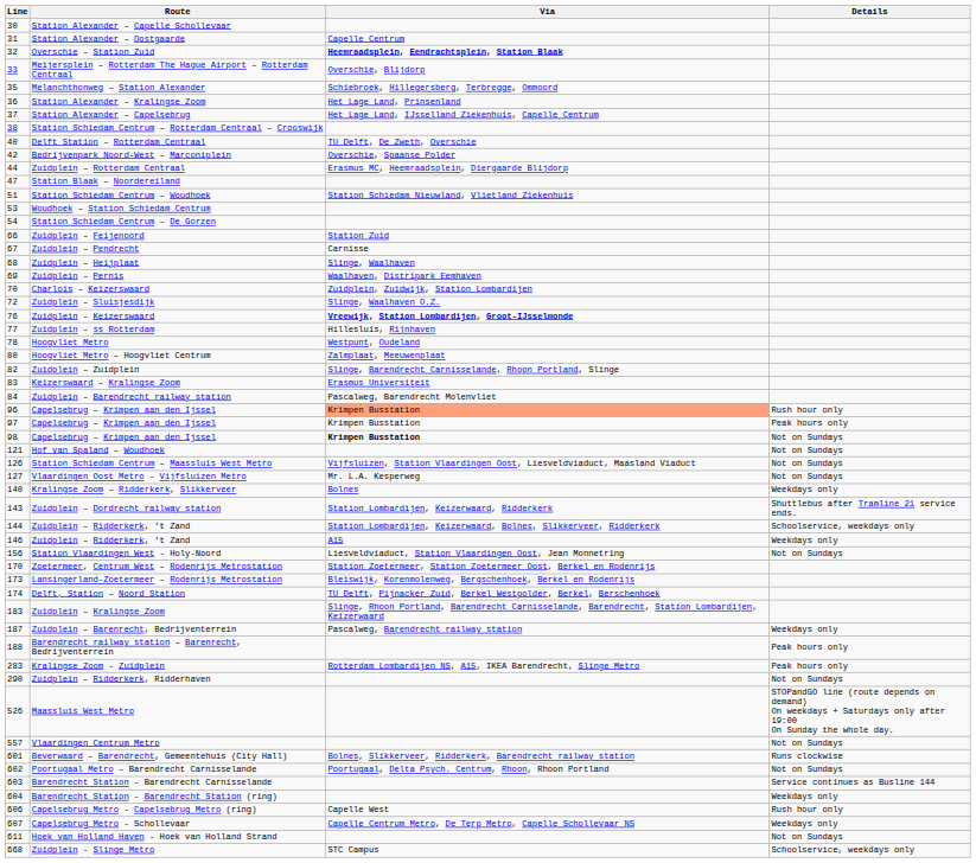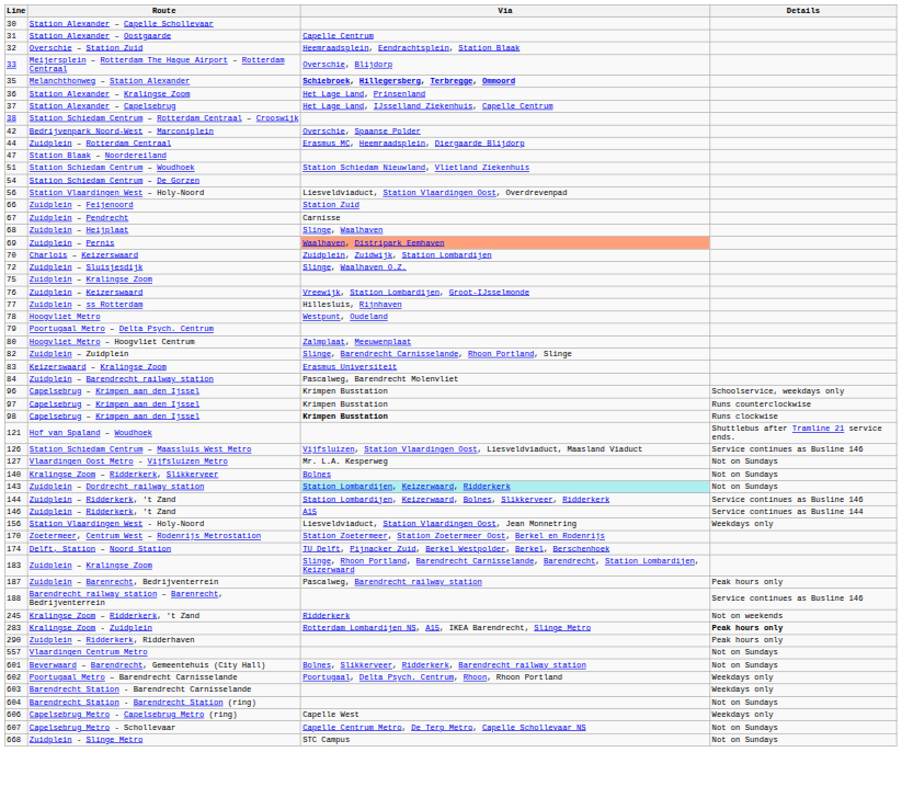Overschie – Station Zuid | Via: bold -> normal
Melanchthonweg – Station Alexander | Via: normal -> bold
- row: 40 | Delft Station – Rotterdam Centraal | TU Delft, De Zweth, Overschie
- row: 53 | Woudhoek – Station Schiedam Centrum
+ row: 56 | Station Vlaardingen West – Holy-Noord | Liesveldviaduct, Station Vlaardingen Oost, Overdrevenpad
Zuidplein – Pernis | Via: no background -> lightsalmon background
+ row: 75 | Zuidplein – Kralingse Zoom
Zuidplein – Keizerswaard | Via: bold -> normal
+ row: 79 | Poortugaal Metro – Delta Psych. Centrum
96 / Capelsebrug – Krimpen aan den Ijssel | Via: lightsalmon background -> no background
96 / Capelsebrug – Krimpen aan den Ijssel | Details: Rush hour only -> Schoolservice, weekdays only
97 / Capelsebrug – Krimpen aan den Ijssel | Details: Peak hours only -> Runs counterclockwise
98 / Capelsebrug – Krimpen aan den Ijssel | Details: Not on Sundays -> Runs clockwise
Hof van Spaland – Woudhoek | Details: Not on Sundays -> Shuttlebus after Tramline 21 service ends.
Station Schiedam Centrum – Maassluis West Metro | Details: Not on Sundays -> Service continues as Busline 146
Kralingse Zoom – Ridderkerk, Slikkerveer | Details: Weekdays only -> Not on Sundays
Zuidplein – Dordrecht railway station | Via: no background -> paleturquoise background
Zuidplein – Dordrecht railway station | Details: Shuttlebus after Tramline 21 service ends. -> Not on Sundays
144 / Zuidplein – Ridderkerk, 't Zand | Details: Schoolservice, weekdays only -> Service continues as Busline 146
146 / Zuidplein – Ridderkerk, 't Zand | Details: Weekdays only -> Service continues as Busline 144
Station Vlaardingen West - Holy-Noord | Details: Not on Sundays -> Weekdays only
- row: 173 | Lansingerland-Zoetermeer – Rodenrijs Metrostation | Bleiswijk, Korenmolenweg, Bergschenhoek, Berkel en Rodenrijs
Zuidplein – Barenrecht, Bedrijventerrein | Details: Weekdays only -> Peak hours only
Barendrecht railway station – Barenrecht, Bedrijventerrein | Details: Peak hours only -> Service continues as Busline 146
+ row: 245 | Kralingse Zoom – Ridderkerk, 't Zand | Ridderkerk | Not on weekends
Kralingse Zoom - Zuidplein | Details: normal -> bold
Zuidplein – Ridderkerk, Ridderhaven | Details: Not on Sundays -> Peak hours only
- row: 526 | Maassluis West Metro | STOPandGO line (route depends on demand) On weekdays + Saturdays only after 19:00 On Sunday the whole day.
Beverwaard – Barendrecht, Gemeentehuis (City Hall) | Details: Runs clockwise -> Not on Sundays
Poortugaal Metro – Barendrecht Carnisselande | Details: Not on Sundays -> Weekdays only
Barendrecht Station - Barendrecht Carnisselande | Details: Service continues as Busline 144 -> Weekdays only
Barendrecht Station - Barendrecht Station (ring) | Details: Weekdays only -> Not on Sundays
Capelsebrug Metro - Capelsebrug Metro (ring) | Details: Rush hour only -> Weekdays only
Capelsebrug Metro - Schollevaar | Details: Weekdays only -> Not on Sundays
- row: 611 | Hoek van Holland Haven - Hoek van Holland Strand | Not on Sundays
Zuidplein - Slinge Metro | Details: Schoolservice, weekdays only -> Not on Sundays
